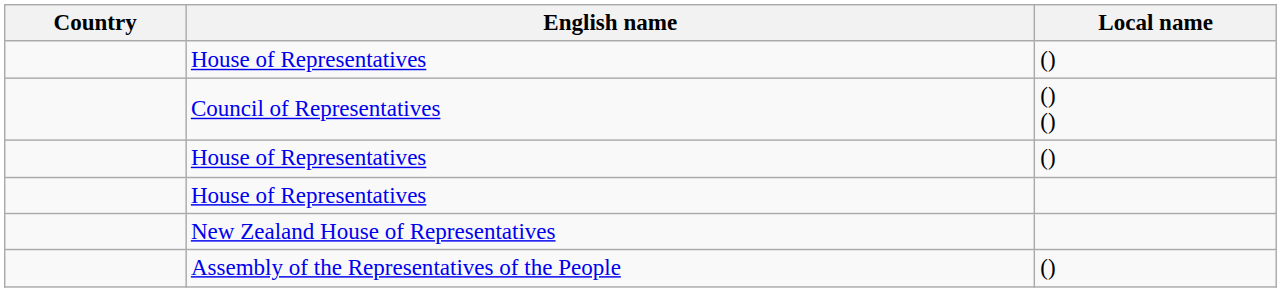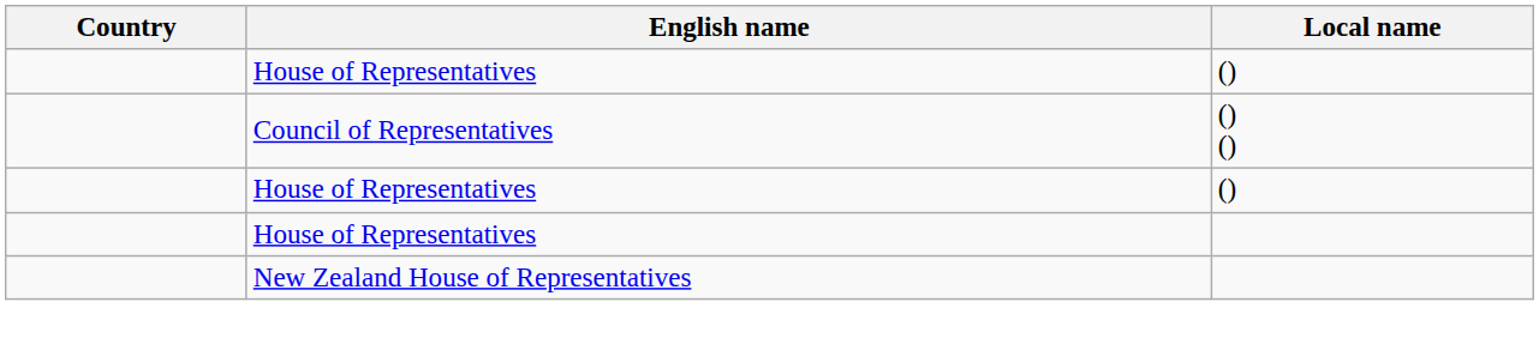- row: Assembly of the Representatives of the People | ()
